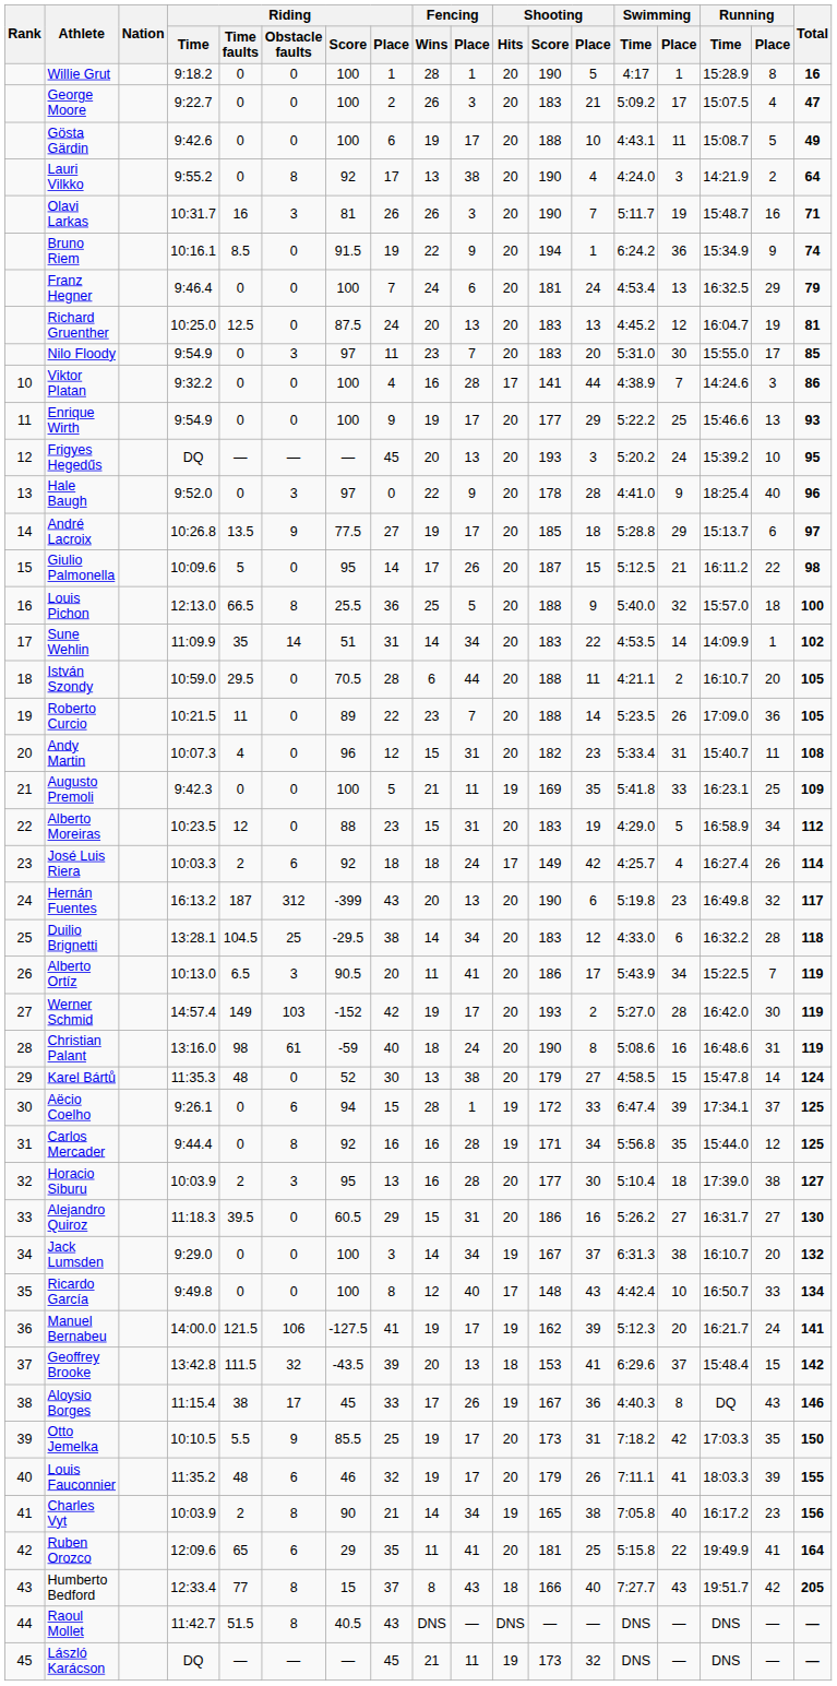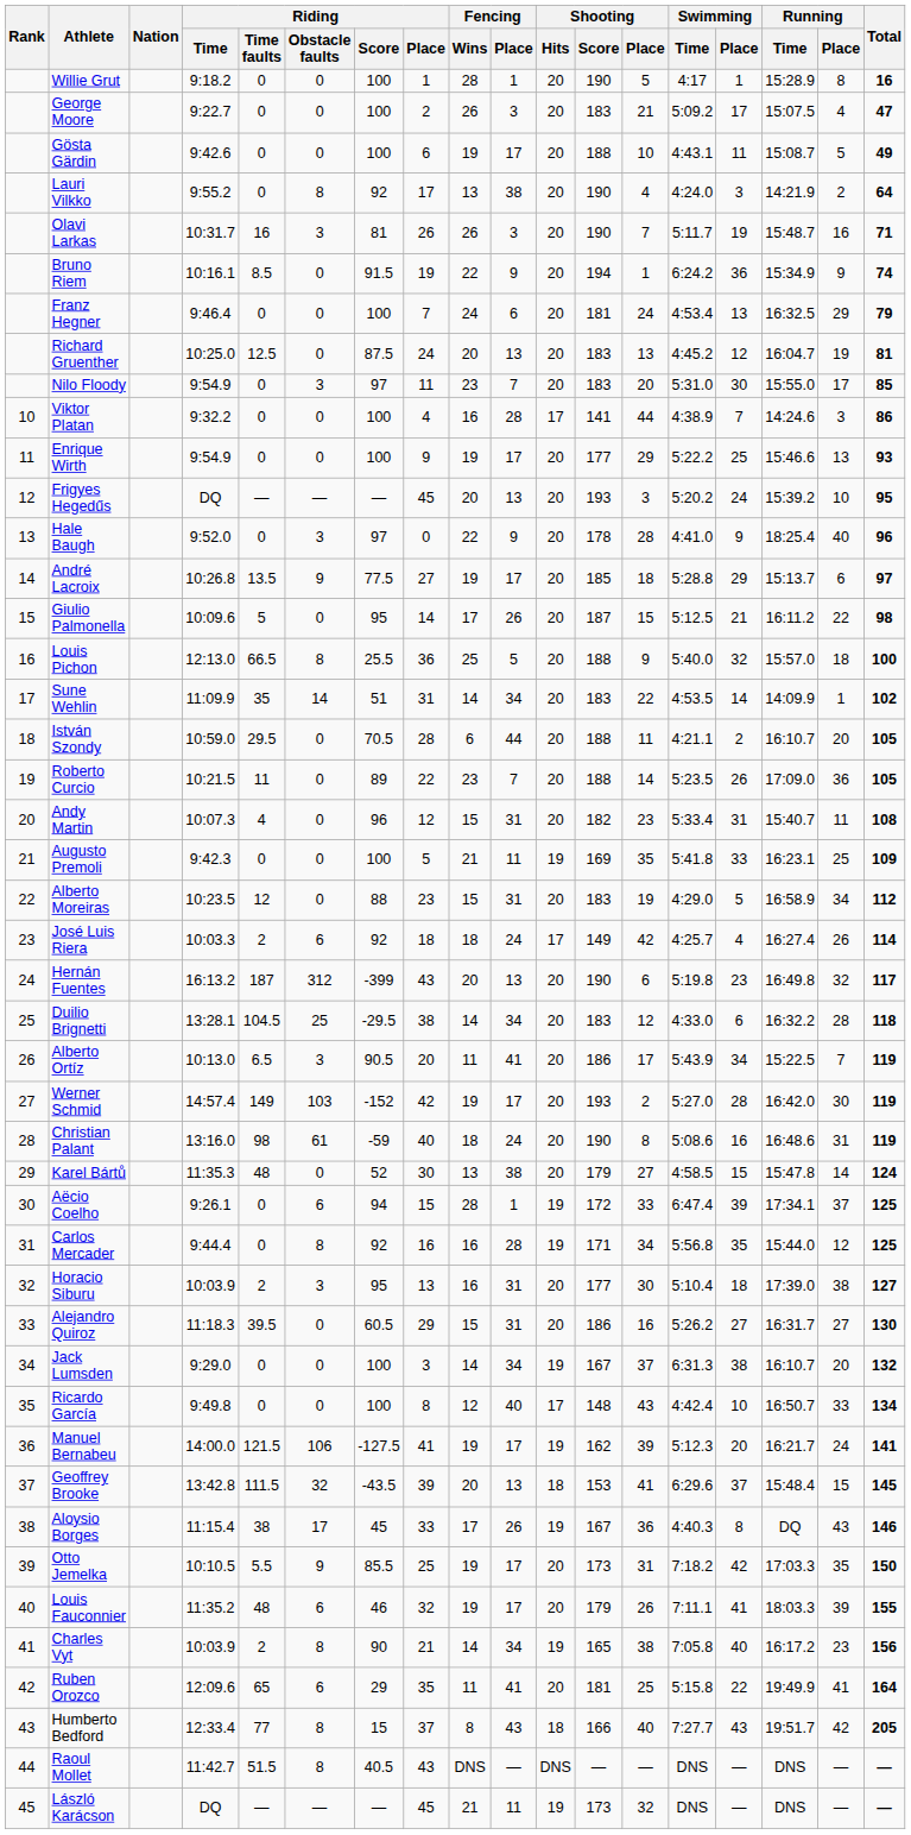Horacio Siburu | Fencing / Place: 28 -> 31
Geoffrey Brooke | Total: 142 -> 145
